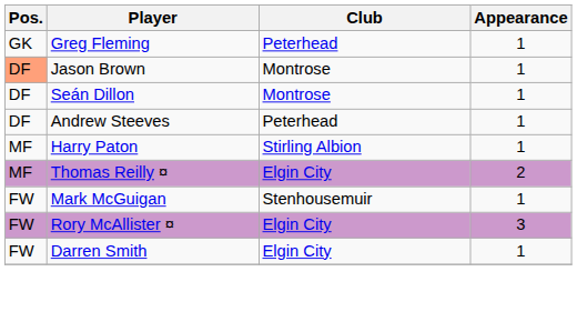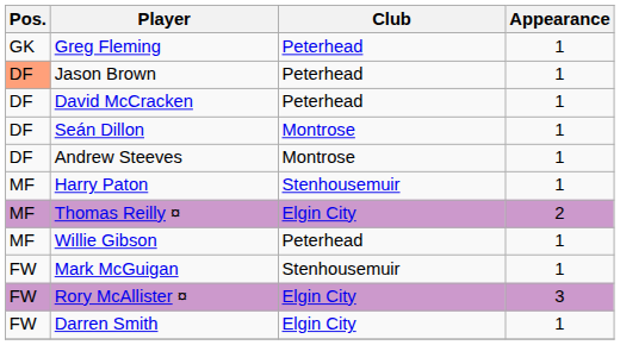Jason Brown | Club: Montrose -> Peterhead
+ row: DF | David McCracken | Peterhead | 1
Andrew Steeves | Club: Peterhead -> Montrose
Harry Paton | Club: Stirling Albion -> Stenhousemuir
+ row: MF | Willie Gibson | Peterhead | 1
